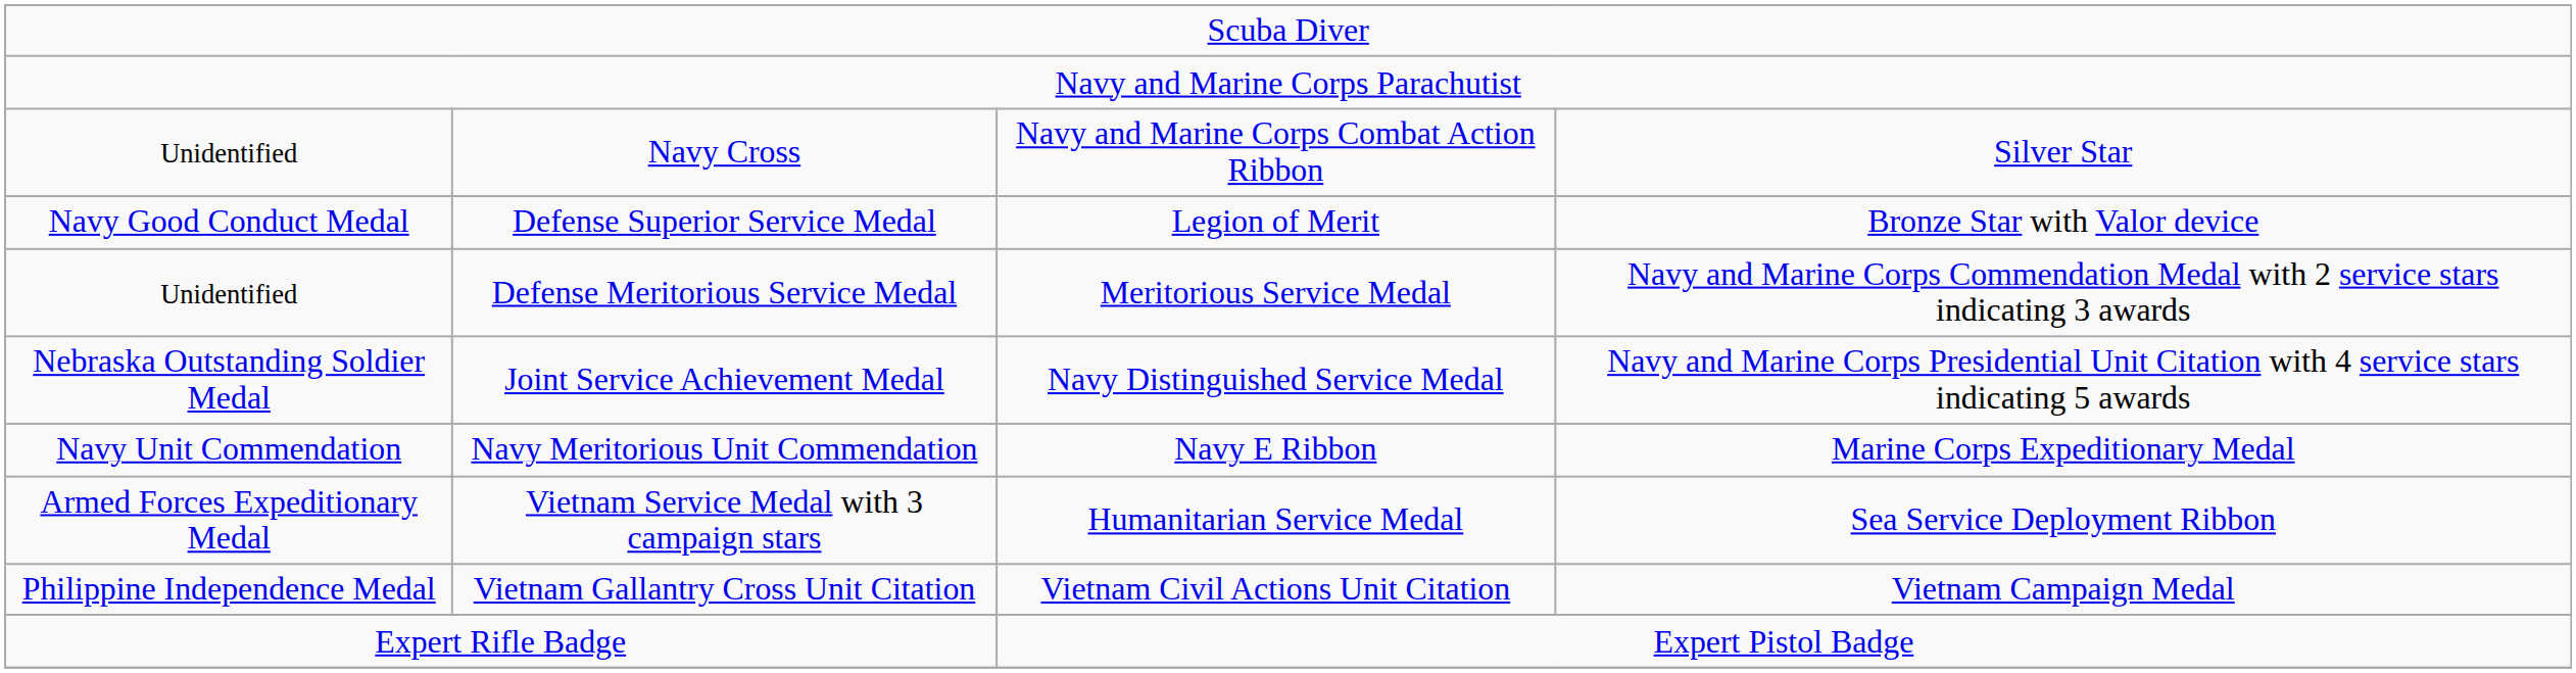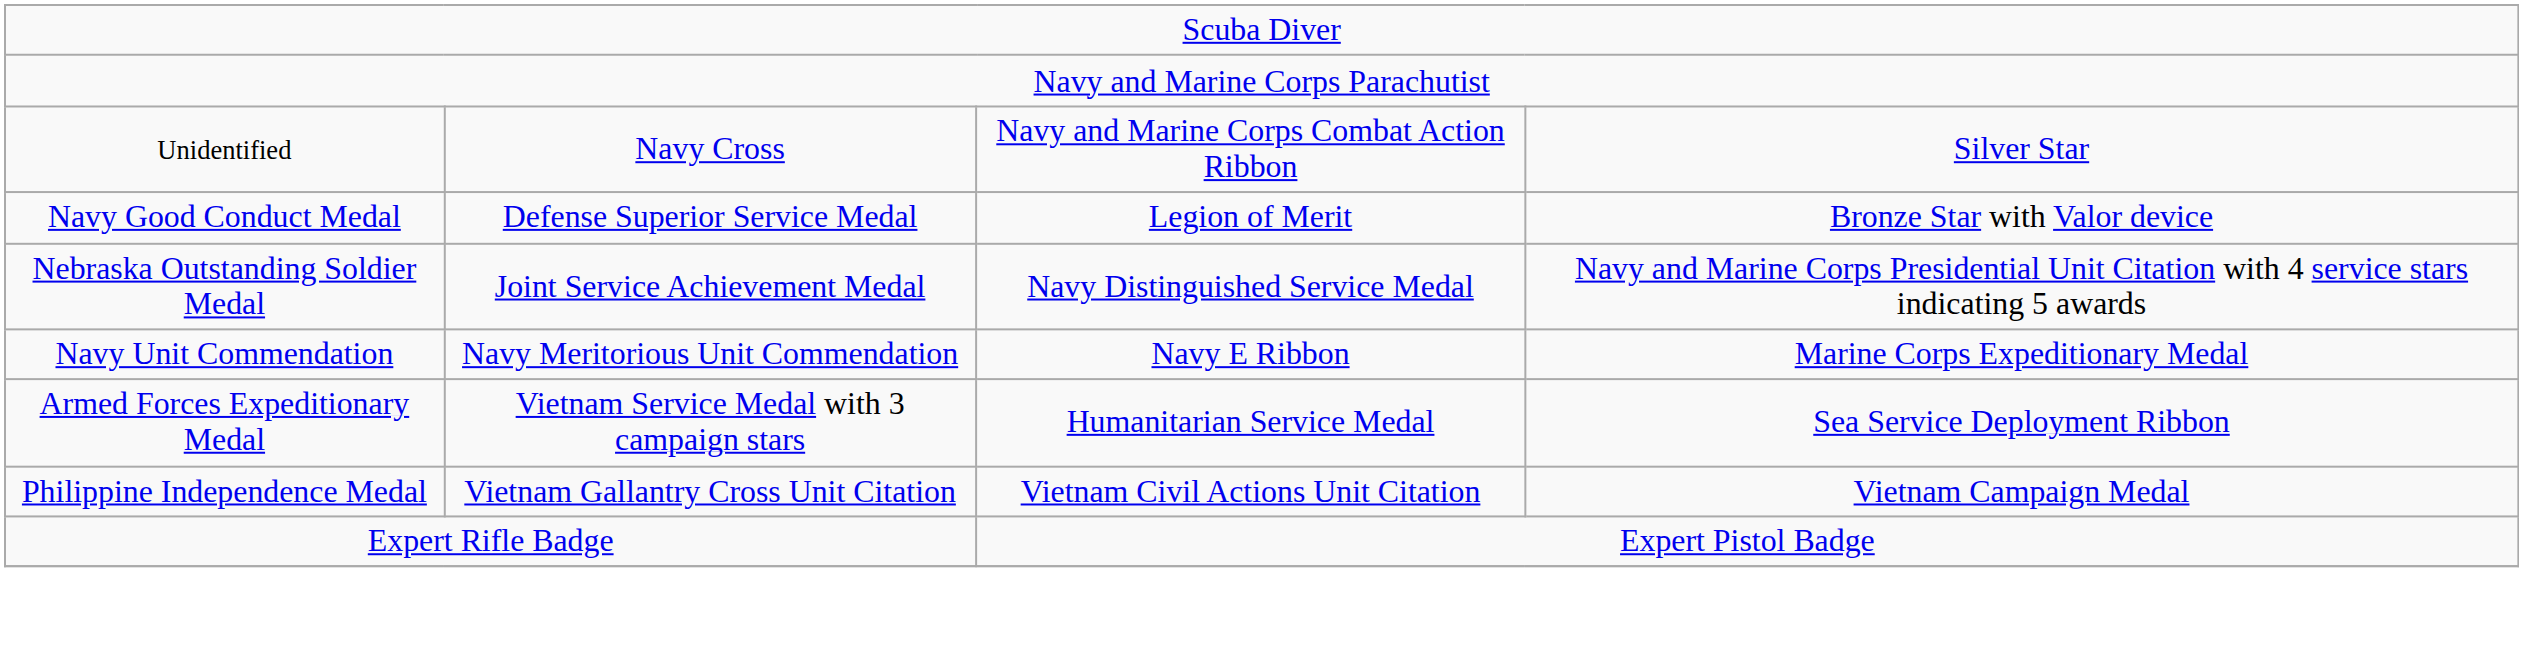- row: Unidentified | Defense Meritorious Service Medal | Meritorious Service Medal | Navy and Marine Corps Commendation Medal with 2 service stars indicating 3 awards
